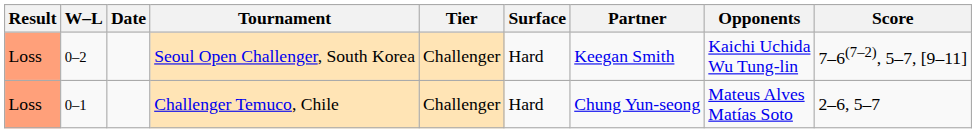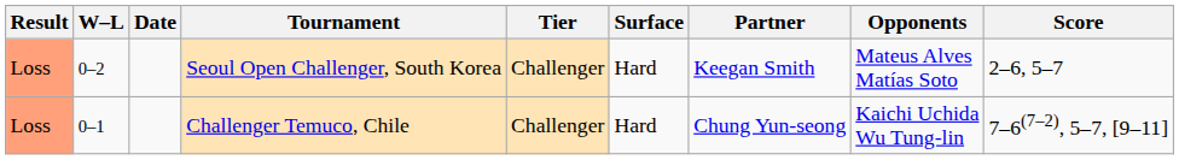Seoul Open Challenger, South Korea | Opponents: Kaichi Uchida Wu Tung-lin -> Mateus Alves Matías Soto
Seoul Open Challenger, South Korea | Score: 7–6(7–2), 5–7, [9–11] -> 2–6, 5–7
Challenger Temuco, Chile | Opponents: Mateus Alves Matías Soto -> Kaichi Uchida Wu Tung-lin
Challenger Temuco, Chile | Score: 2–6, 5–7 -> 7–6(7–2), 5–7, [9–11]
